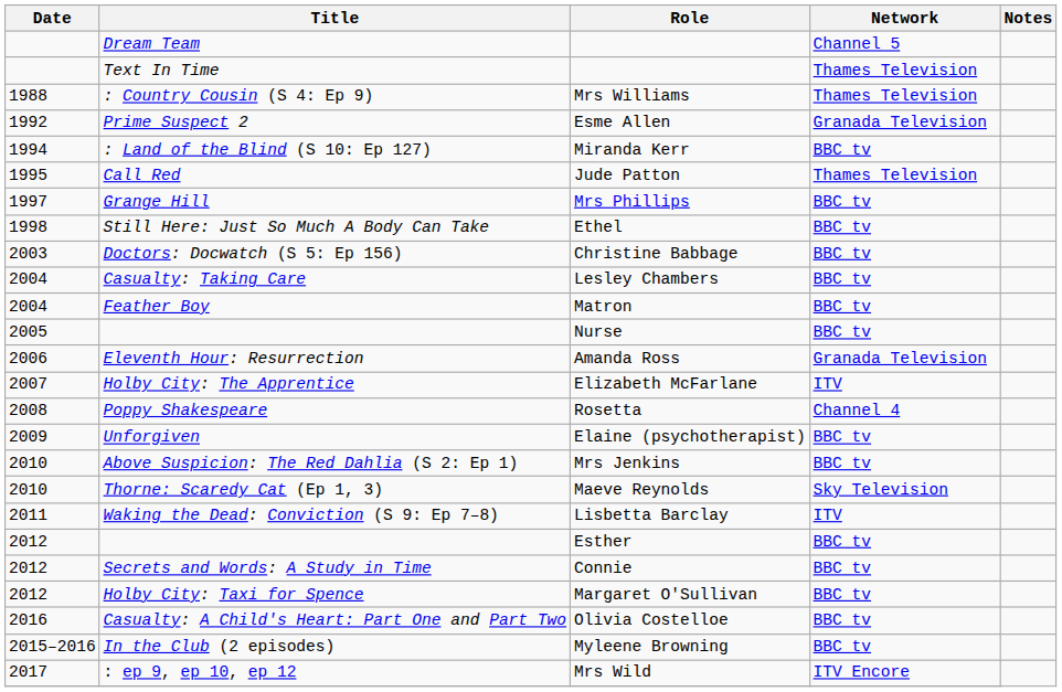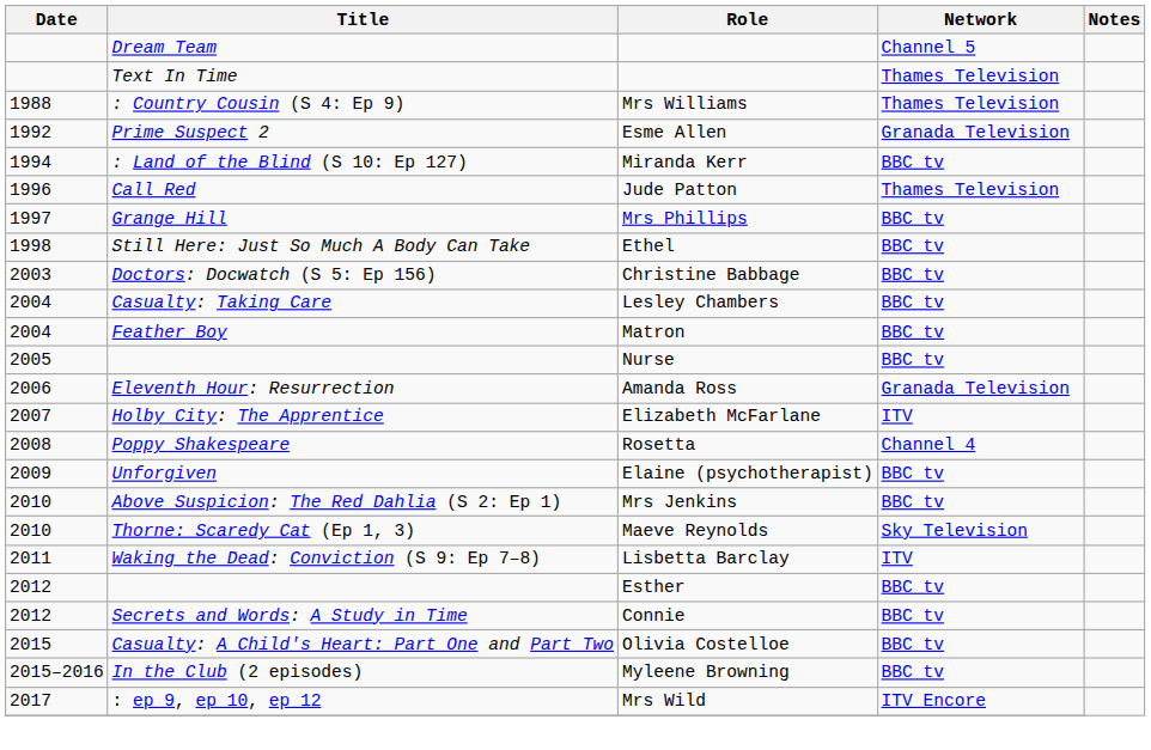Call Red | Date: 1995 -> 1996
- row: 2012 | Holby City: Taxi for Spence | Margaret O'Sullivan | BBC tv
Casualty: A Child's Heart: Part One and Part Two | Date: 2016 -> 2015
